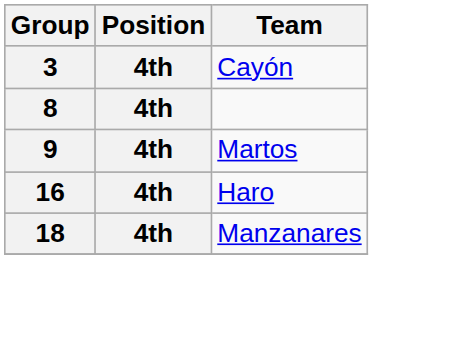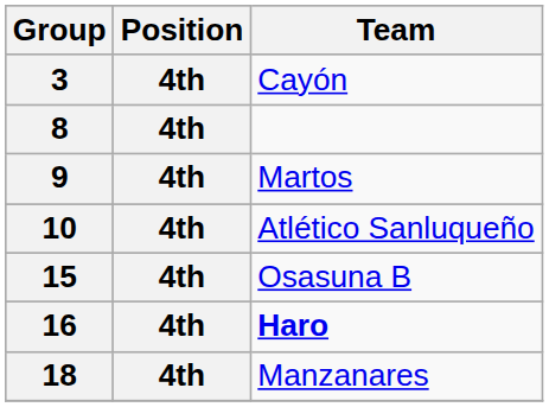+ row: 10 | 4th | Atlético Sanluqueño
+ row: 15 | 4th | Osasuna B
16 | Team: normal -> bold
